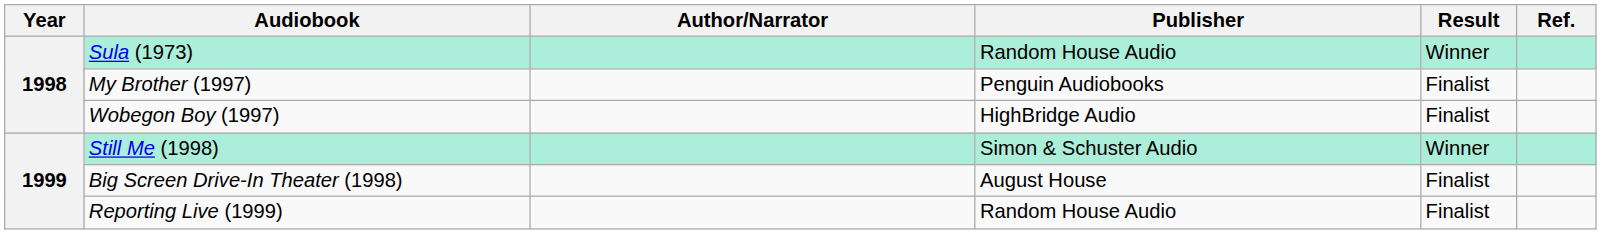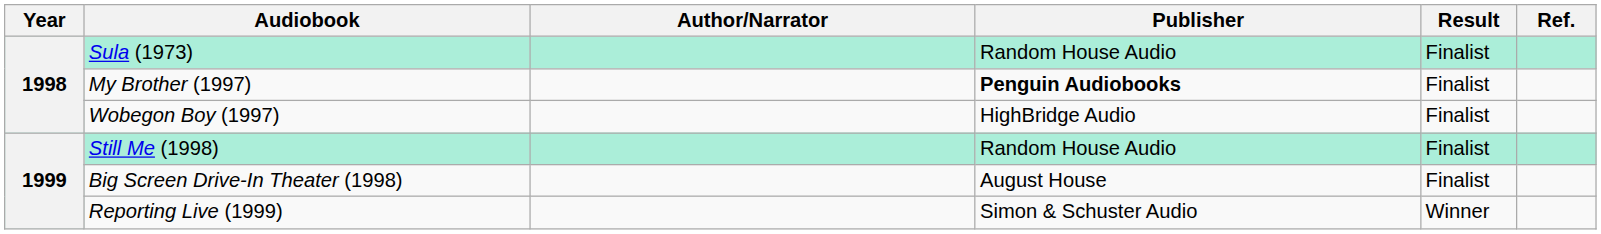Sula (1973) | Result: Winner -> Finalist
My Brother (1997) | Publisher: normal -> bold
Still Me (1998) | Publisher: Simon & Schuster Audio -> Random House Audio
Still Me (1998) | Result: Winner -> Finalist
Reporting Live (1999) | Publisher: Random House Audio -> Simon & Schuster Audio
Reporting Live (1999) | Result: Finalist -> Winner
